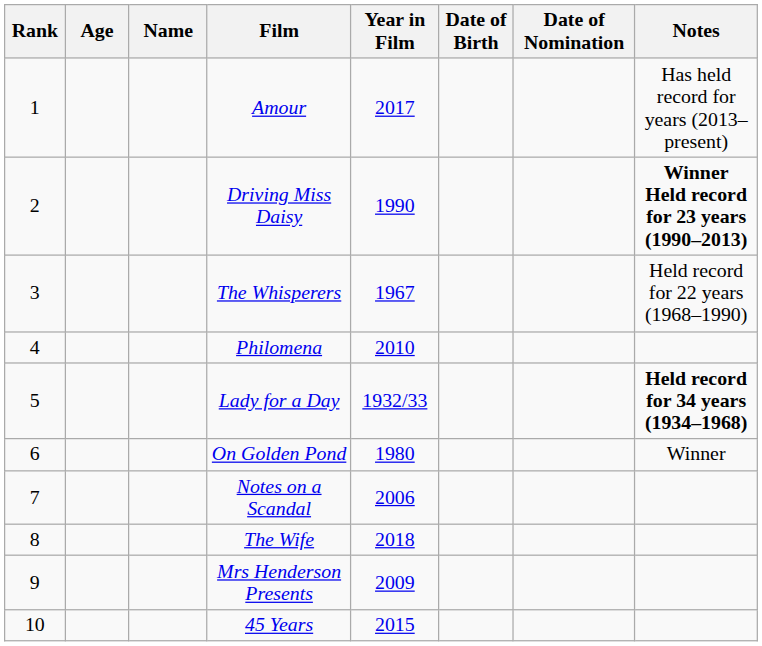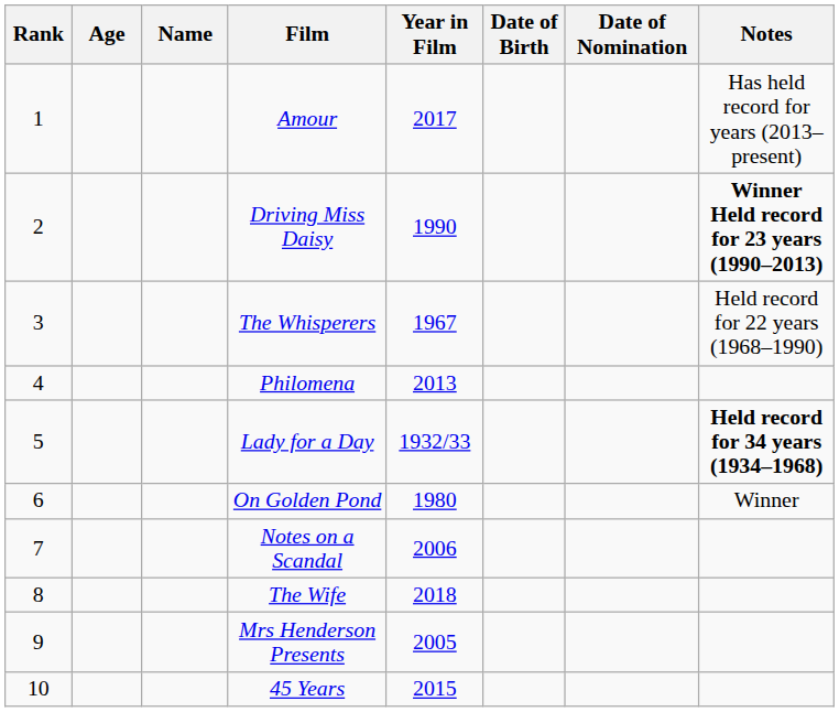Philomena | Year in Film: 2010 -> 2013
Mrs Henderson Presents | Year in Film: 2009 -> 2005
